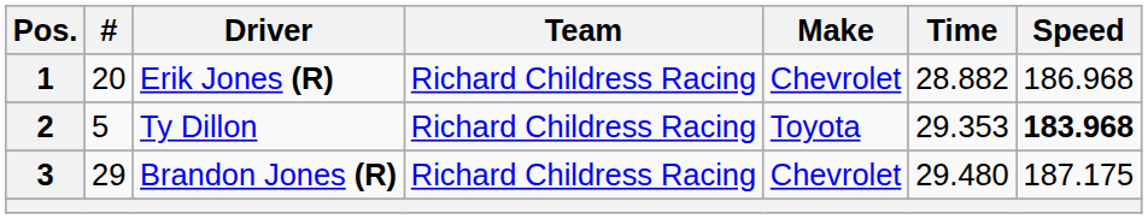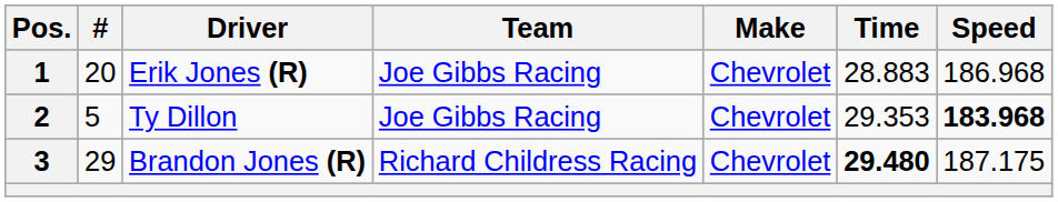Erik Jones (R) | Team: Richard Childress Racing -> Joe Gibbs Racing
Erik Jones (R) | Time: 28.882 -> 28.883
Ty Dillon | Team: Richard Childress Racing -> Joe Gibbs Racing
Ty Dillon | Make: Toyota -> Chevrolet
Brandon Jones (R) | Time: normal -> bold
